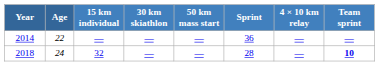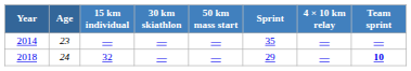2014 | Age: 22 -> 23
2014 | Sprint: 36 -> 35
2018 | Sprint: 28 -> 29
